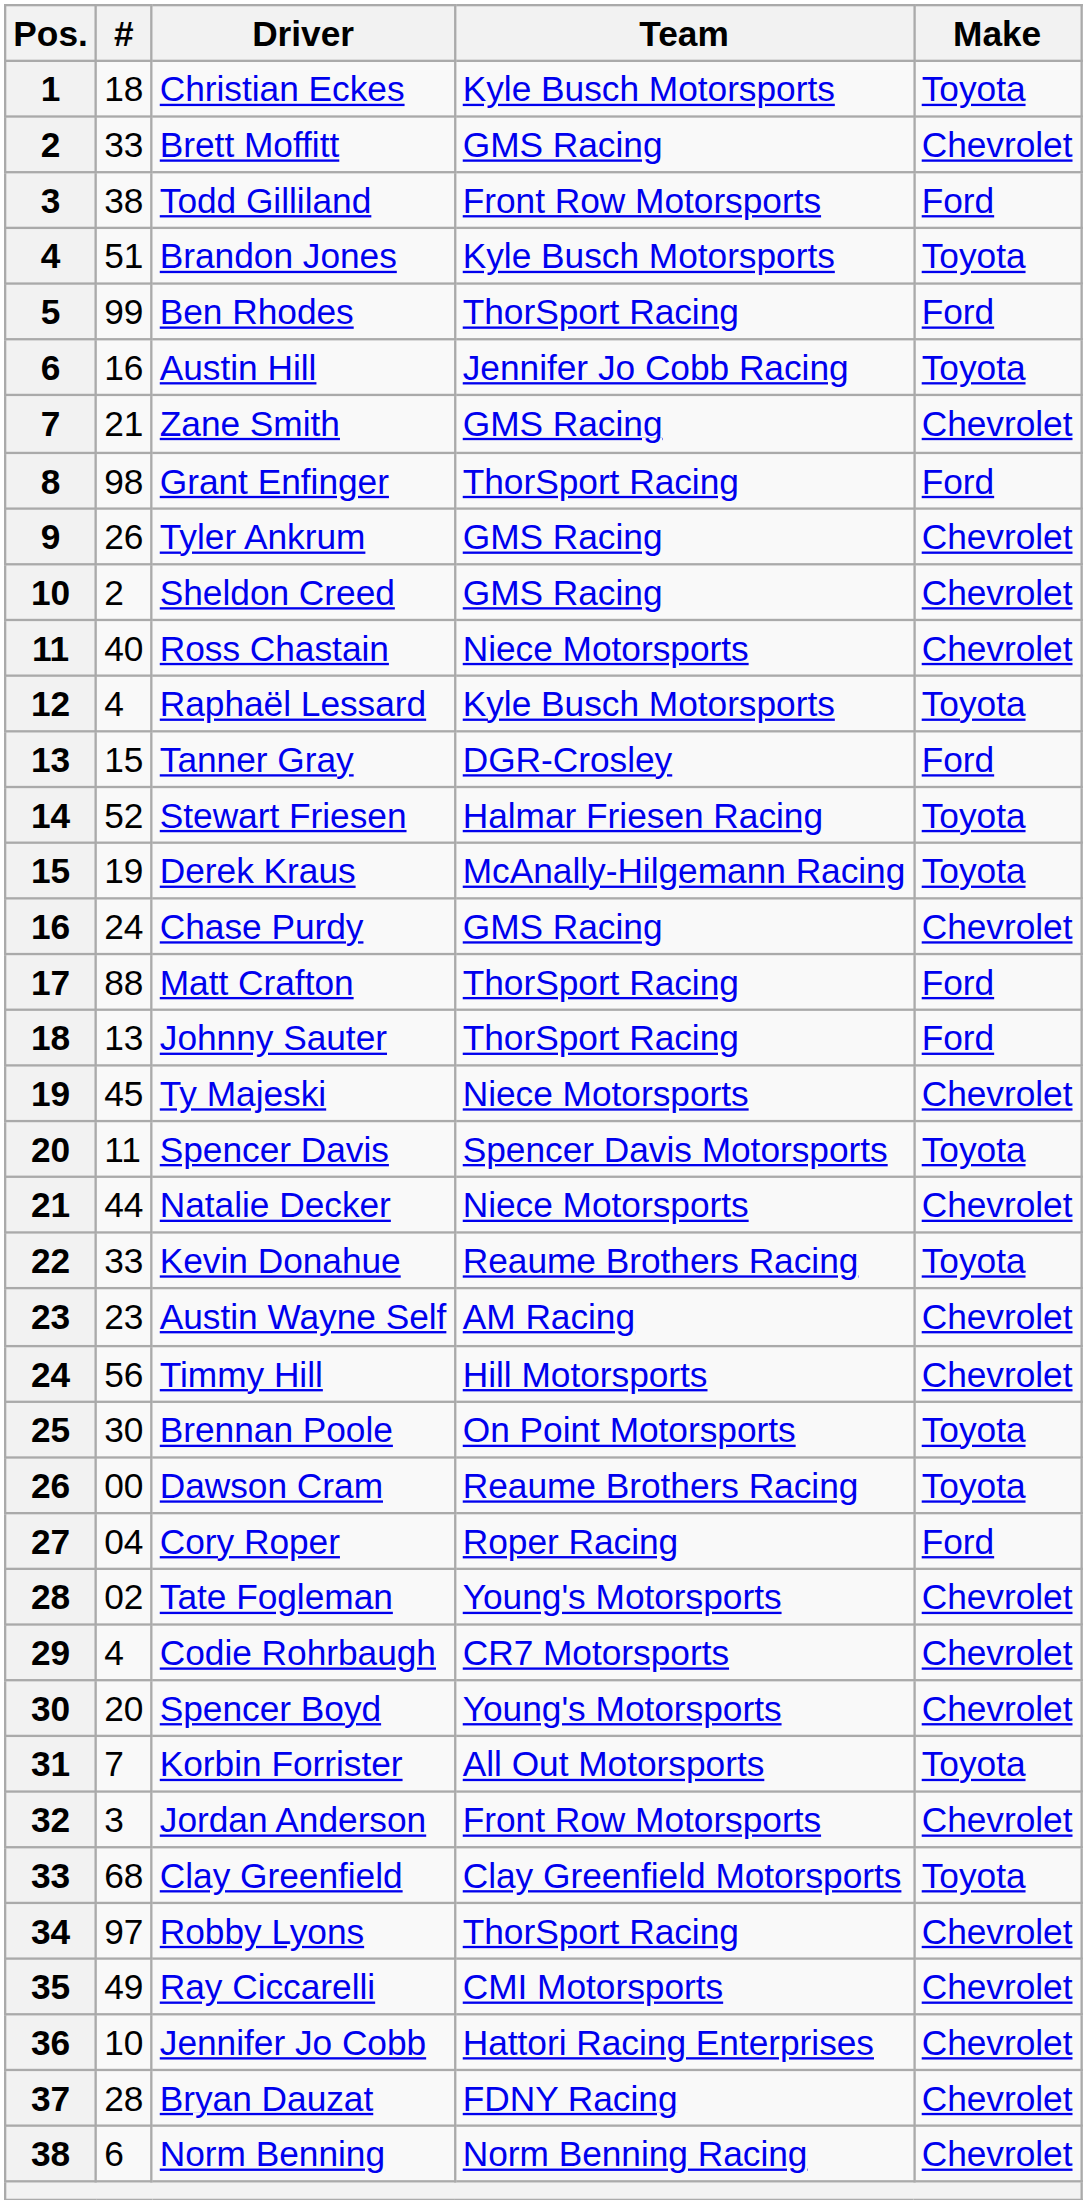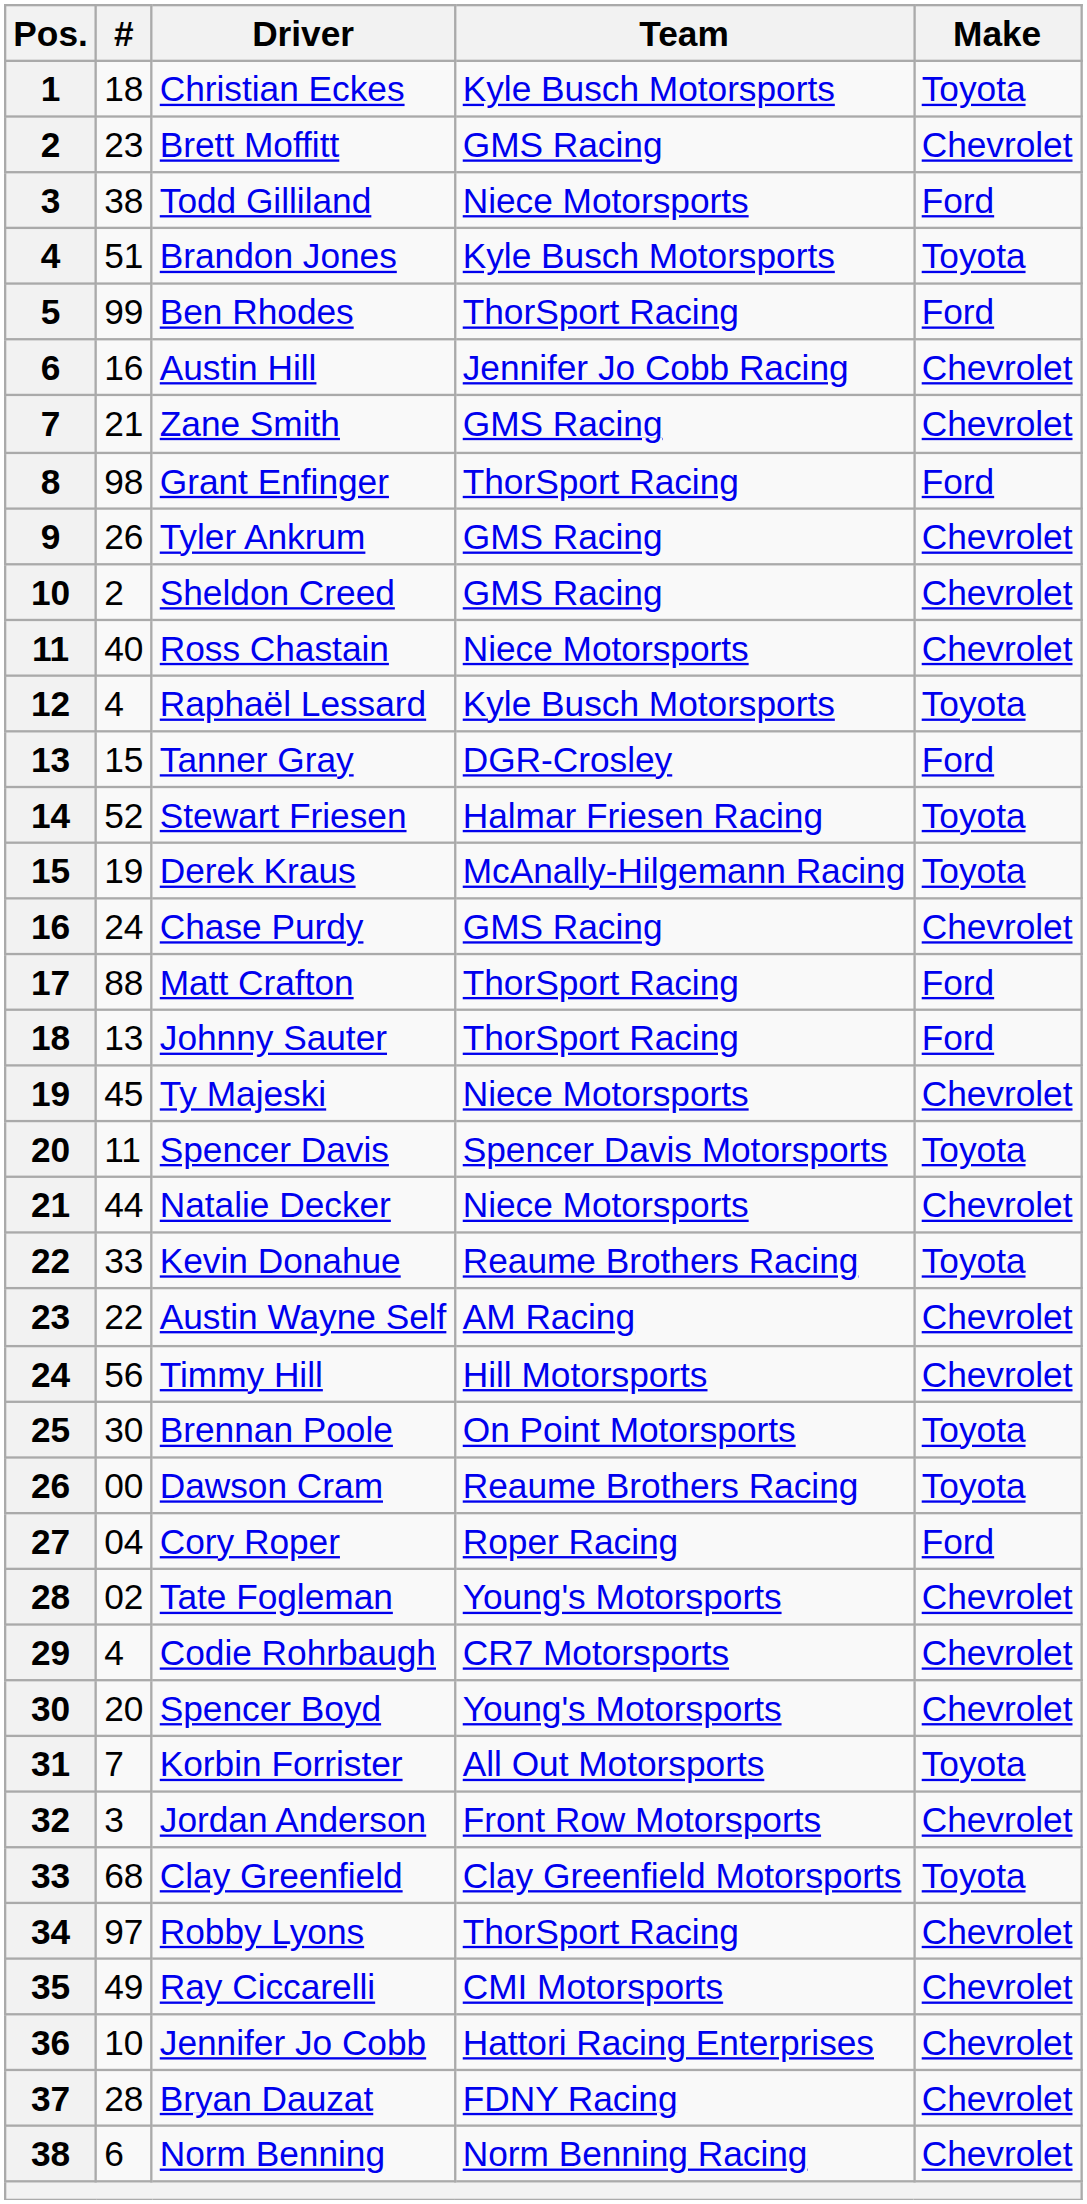Brett Moffitt | #: 33 -> 23
Todd Gilliland | Team: Front Row Motorsports -> Niece Motorsports
Austin Hill | Make: Toyota -> Chevrolet
Austin Wayne Self | #: 23 -> 22
